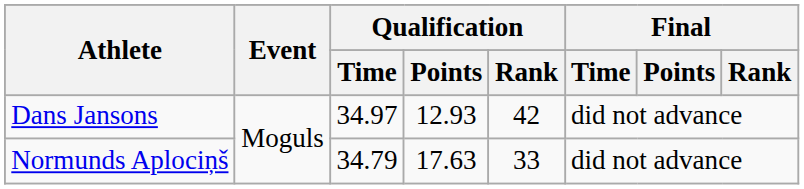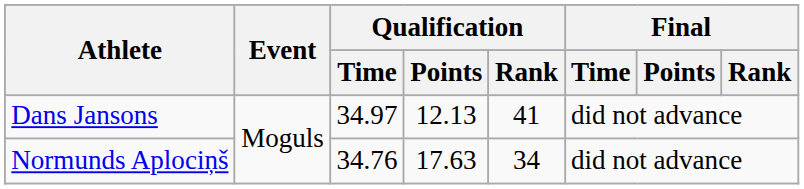Dans Jansons | Qualification / Points: 12.93 -> 12.13
Dans Jansons | Qualification / Rank: 42 -> 41
Normunds Aplociņš | Qualification / Time: 34.79 -> 34.76
Normunds Aplociņš | Qualification / Rank: 33 -> 34
